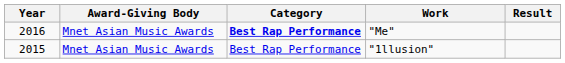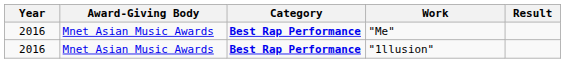"1llusion" | Year: 2015 -> 2016
"1llusion" | Category: normal -> bold
